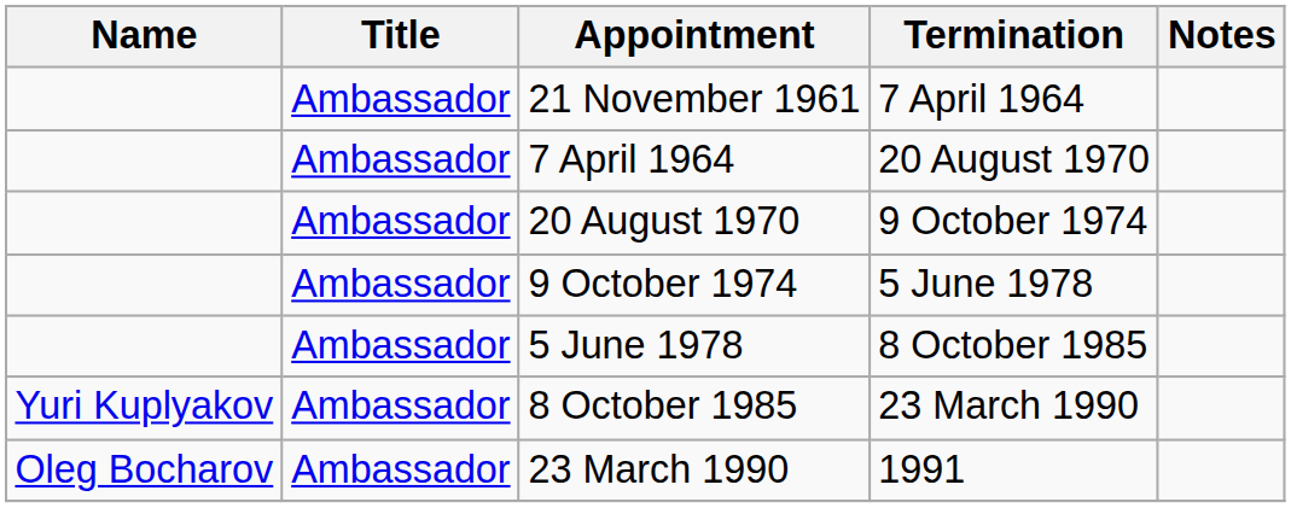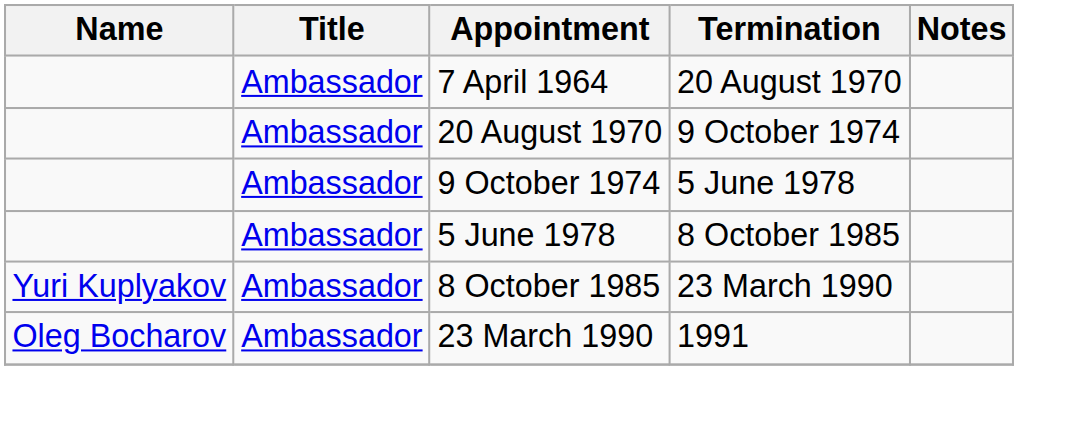- row: Ambassador | 21 November 1961 | 7 April 1964
